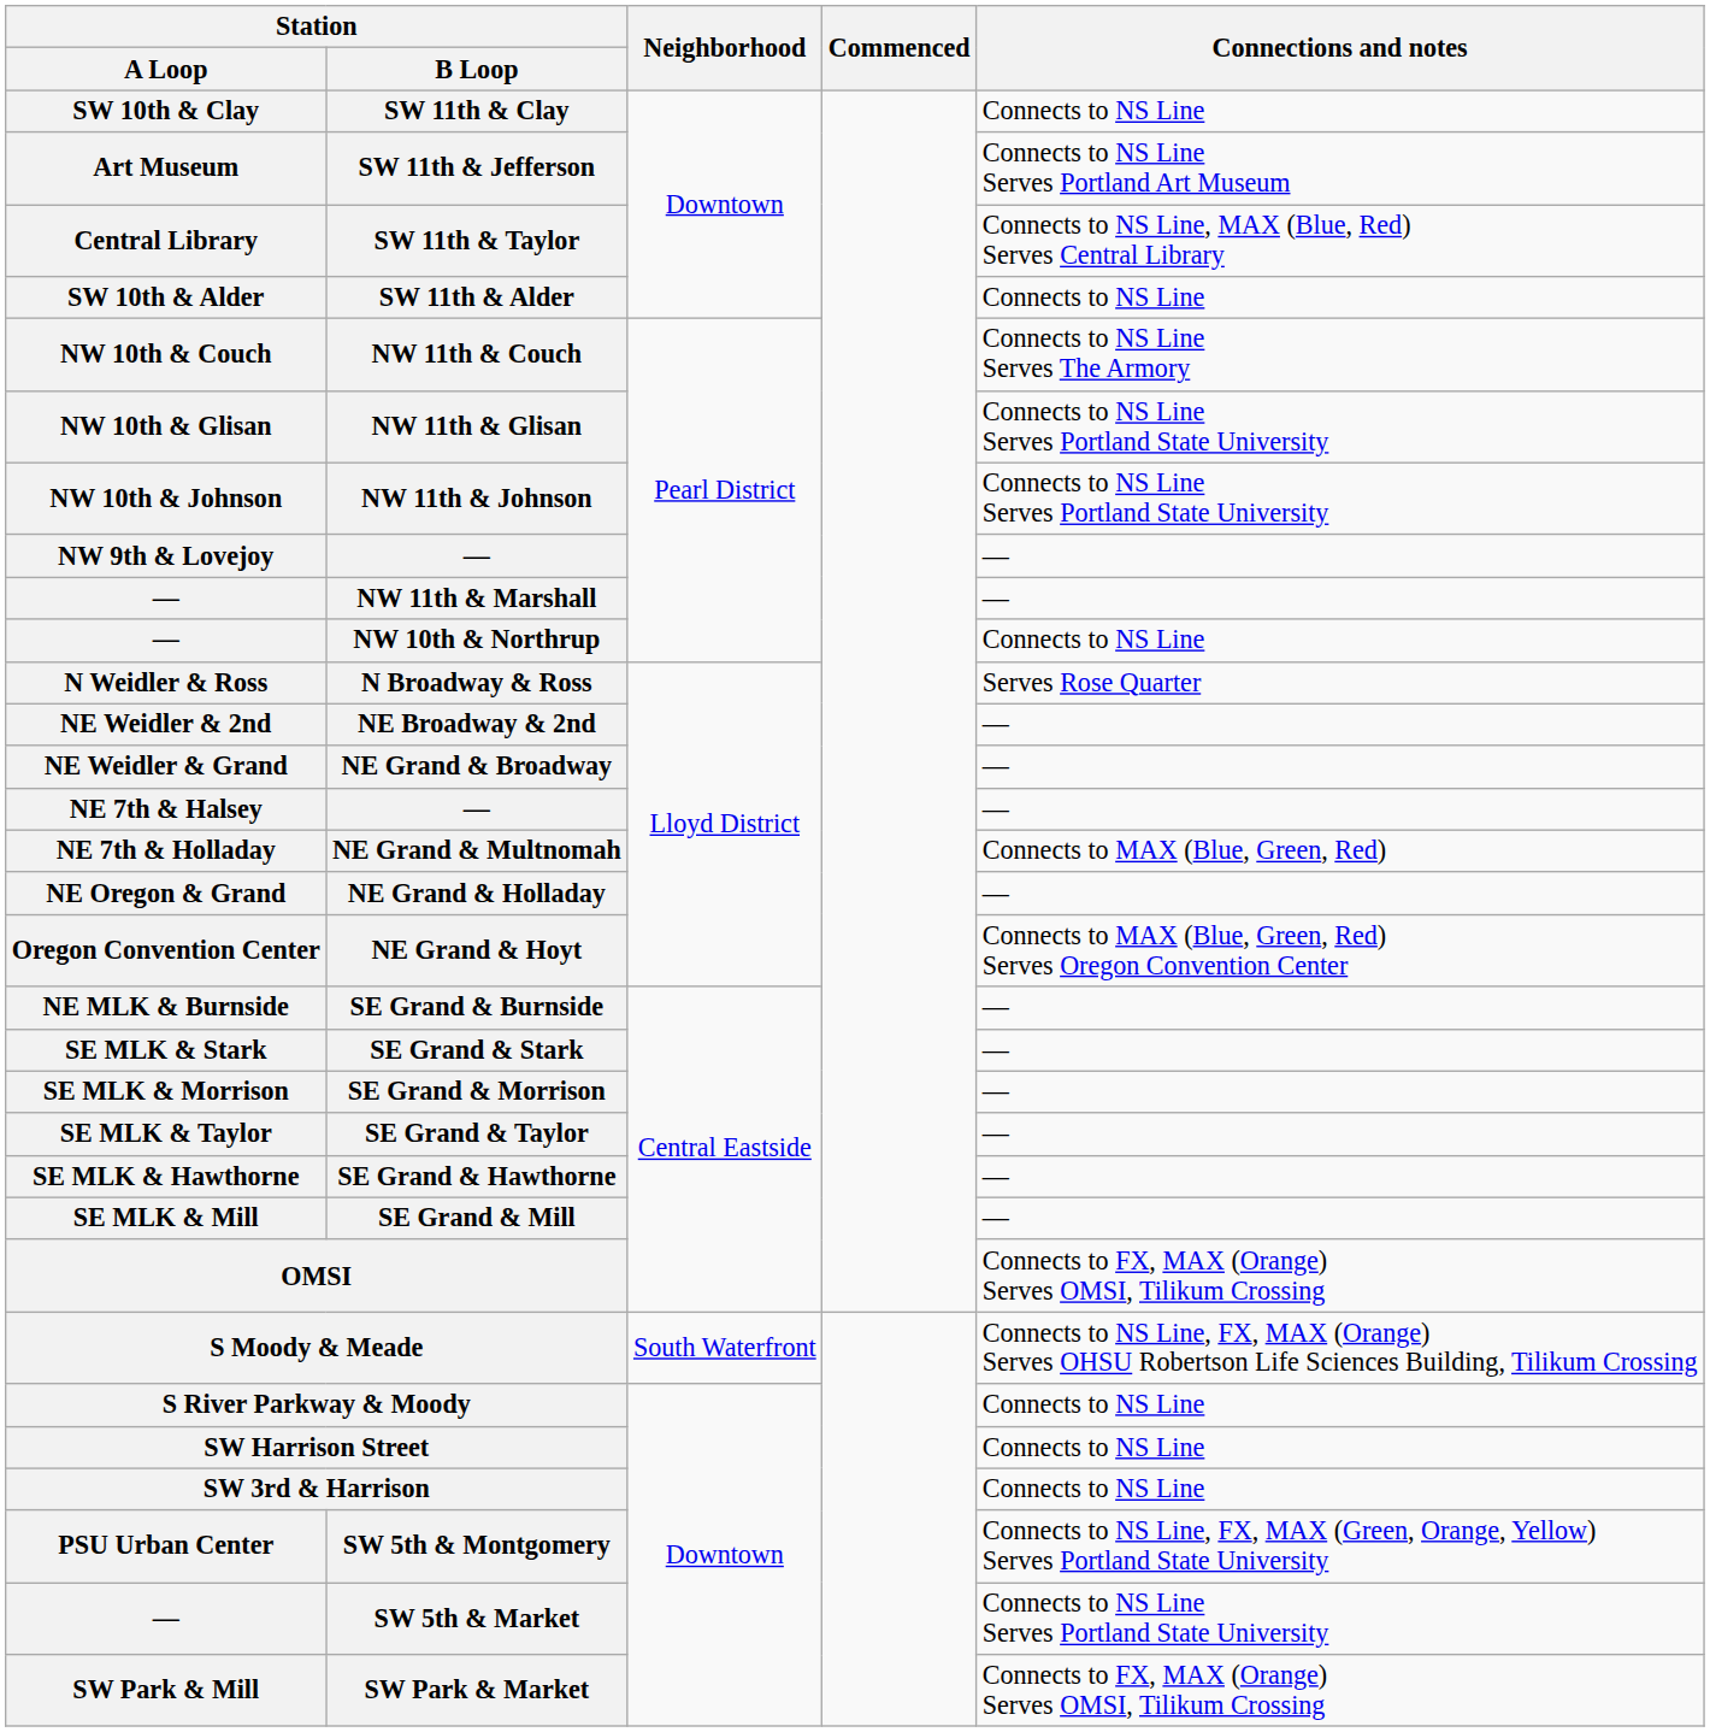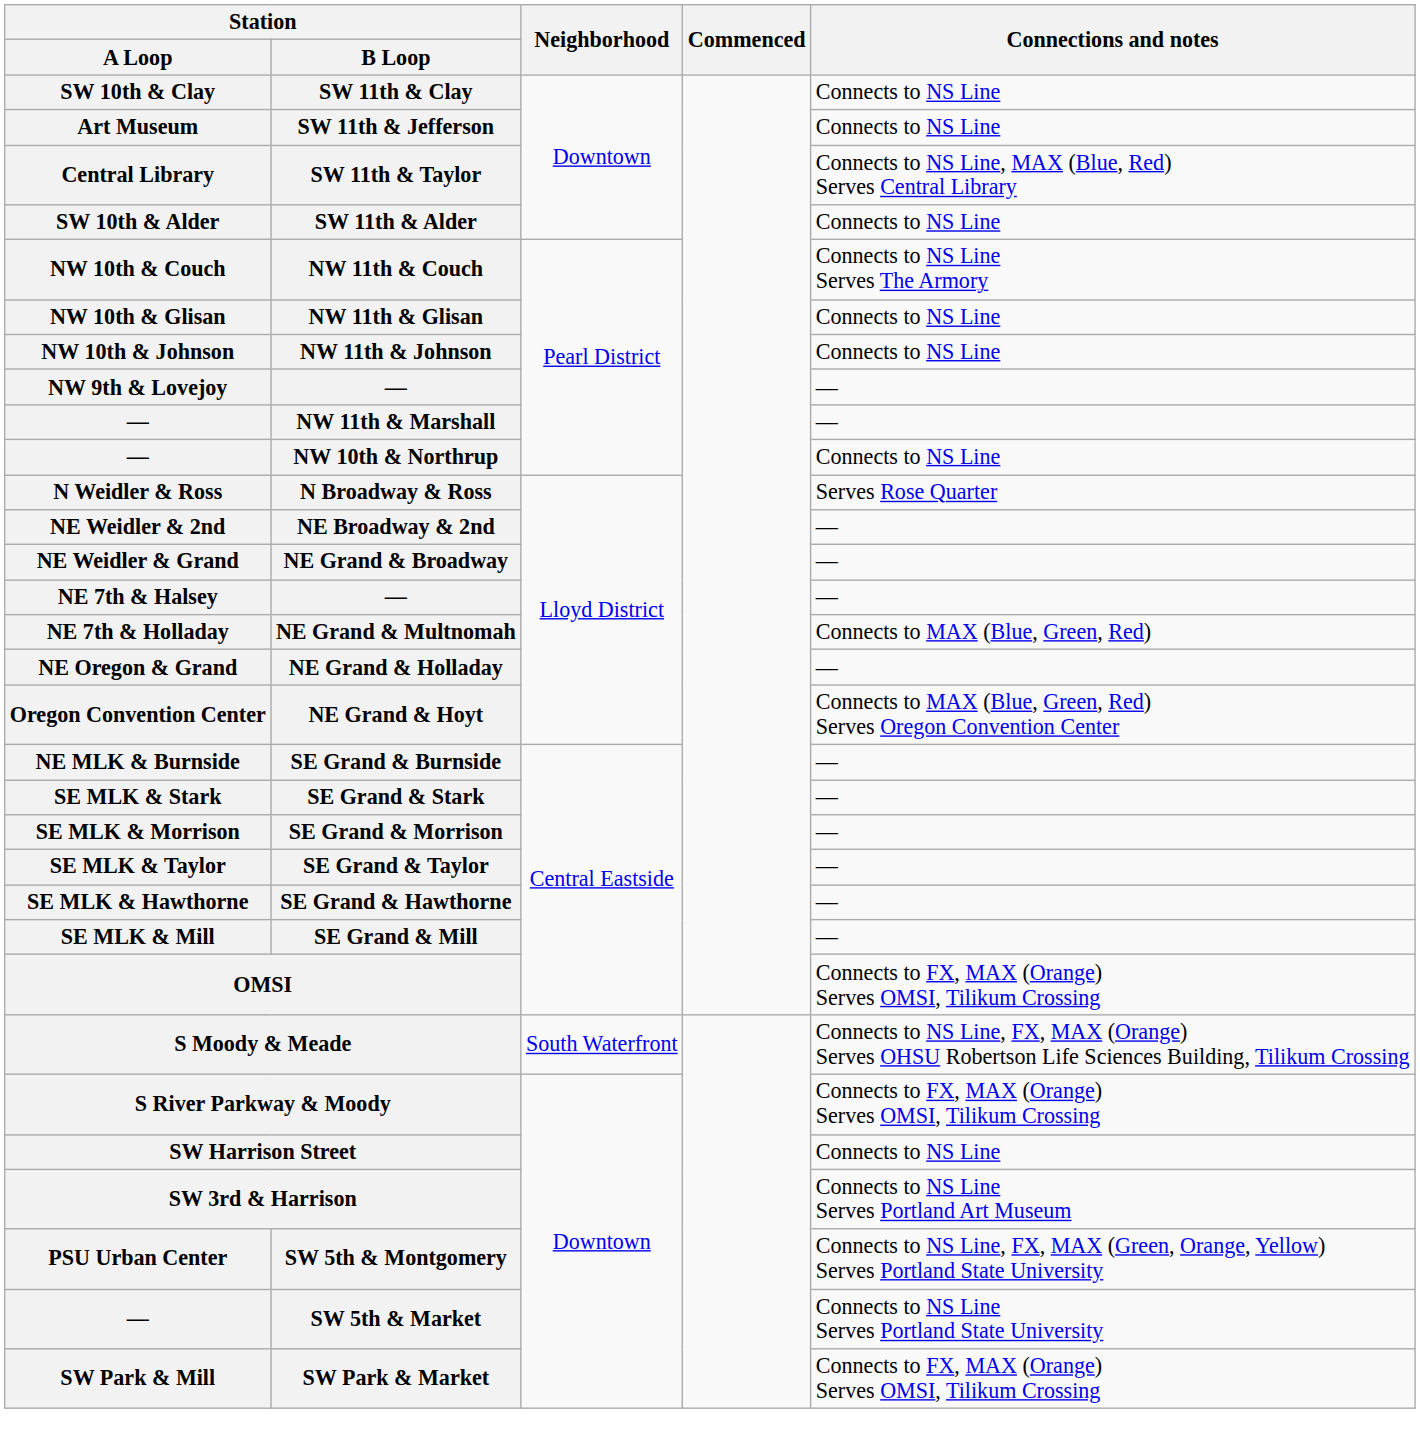SW 11th & Jefferson | Connections and notes: Connects to NS Line Serves Portland Art Museum -> Connects to NS Line
NW 11th & Glisan | Connections and notes: Connects to NS Line Serves Portland State University -> Connects to NS Line
NW 11th & Johnson | Connections and notes: Connects to NS Line Serves Portland State University -> Connects to NS Line
S River Parkway & Moody | Connections and notes: Connects to NS Line -> Connects to FX, MAX (Orange) Serves OMSI, Tilikum Crossing
SW 3rd & Harrison | Connections and notes: Connects to NS Line -> Connects to NS Line Serves Portland Art Museum
